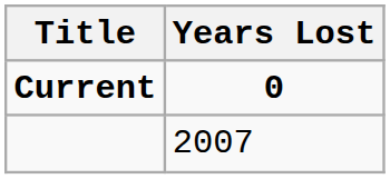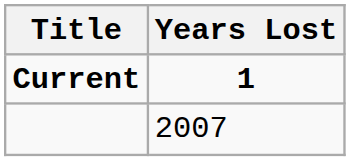Current | Years Lost: 0 -> 1
